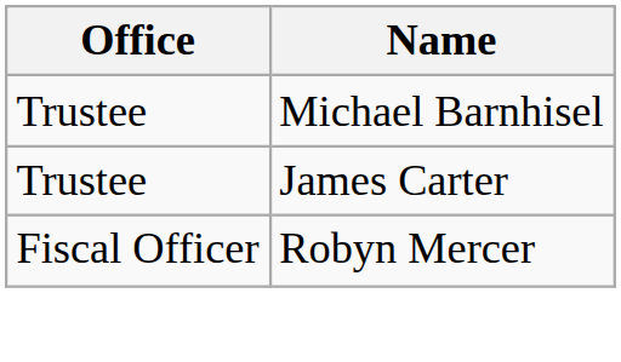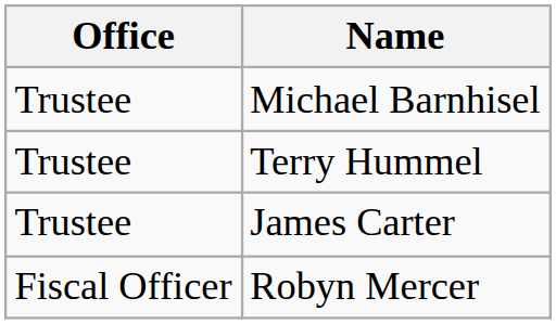+ row: Trustee | Terry Hummel
